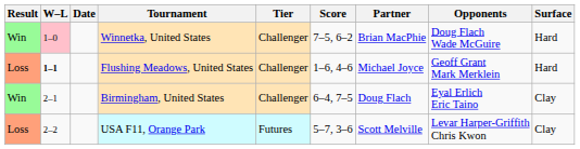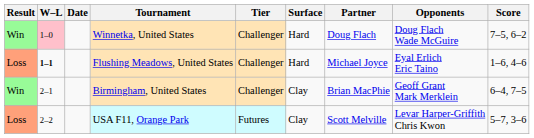columns swapped: Surface <-> Score
Winnetka, United States | Partner: Brian MacPhie -> Doug Flach
Flushing Meadows, United States | Opponents: Geoff Grant Mark Merklein -> Eyal Erlich Eric Taino
Birmingham, United States | Partner: Doug Flach -> Brian MacPhie
Birmingham, United States | Opponents: Eyal Erlich Eric Taino -> Geoff Grant Mark Merklein
